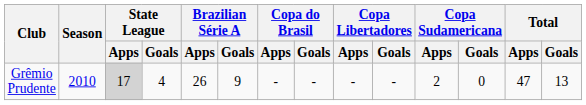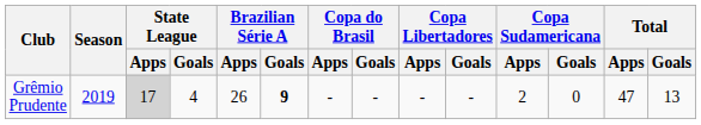Grêmio Prudente | Season: 2010 -> 2019
Grêmio Prudente | Brazilian Série A / Goals: normal -> bold
